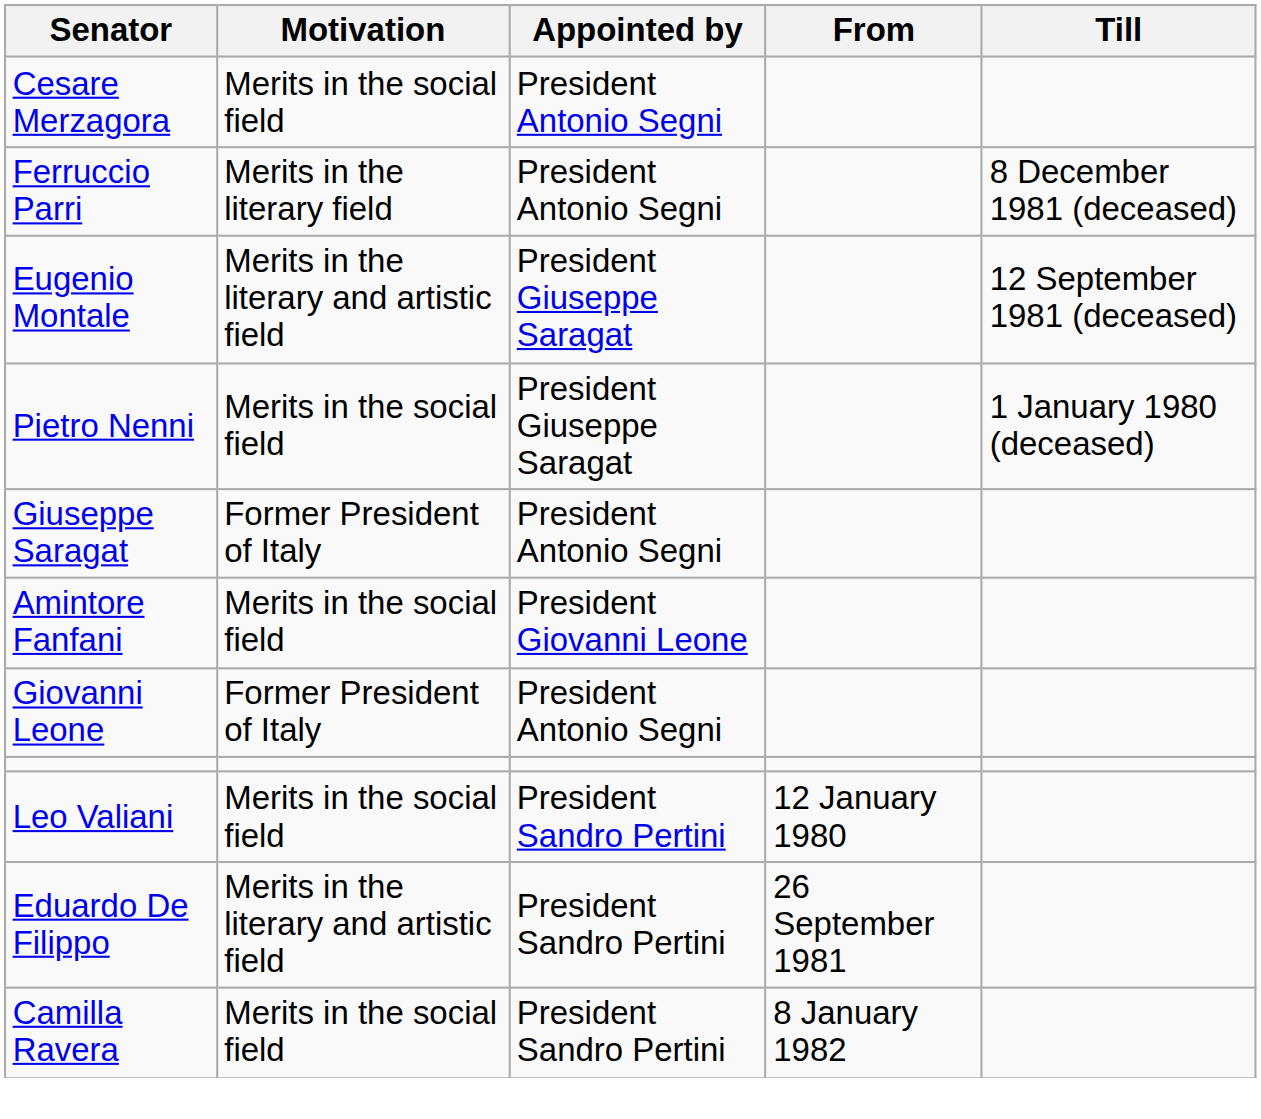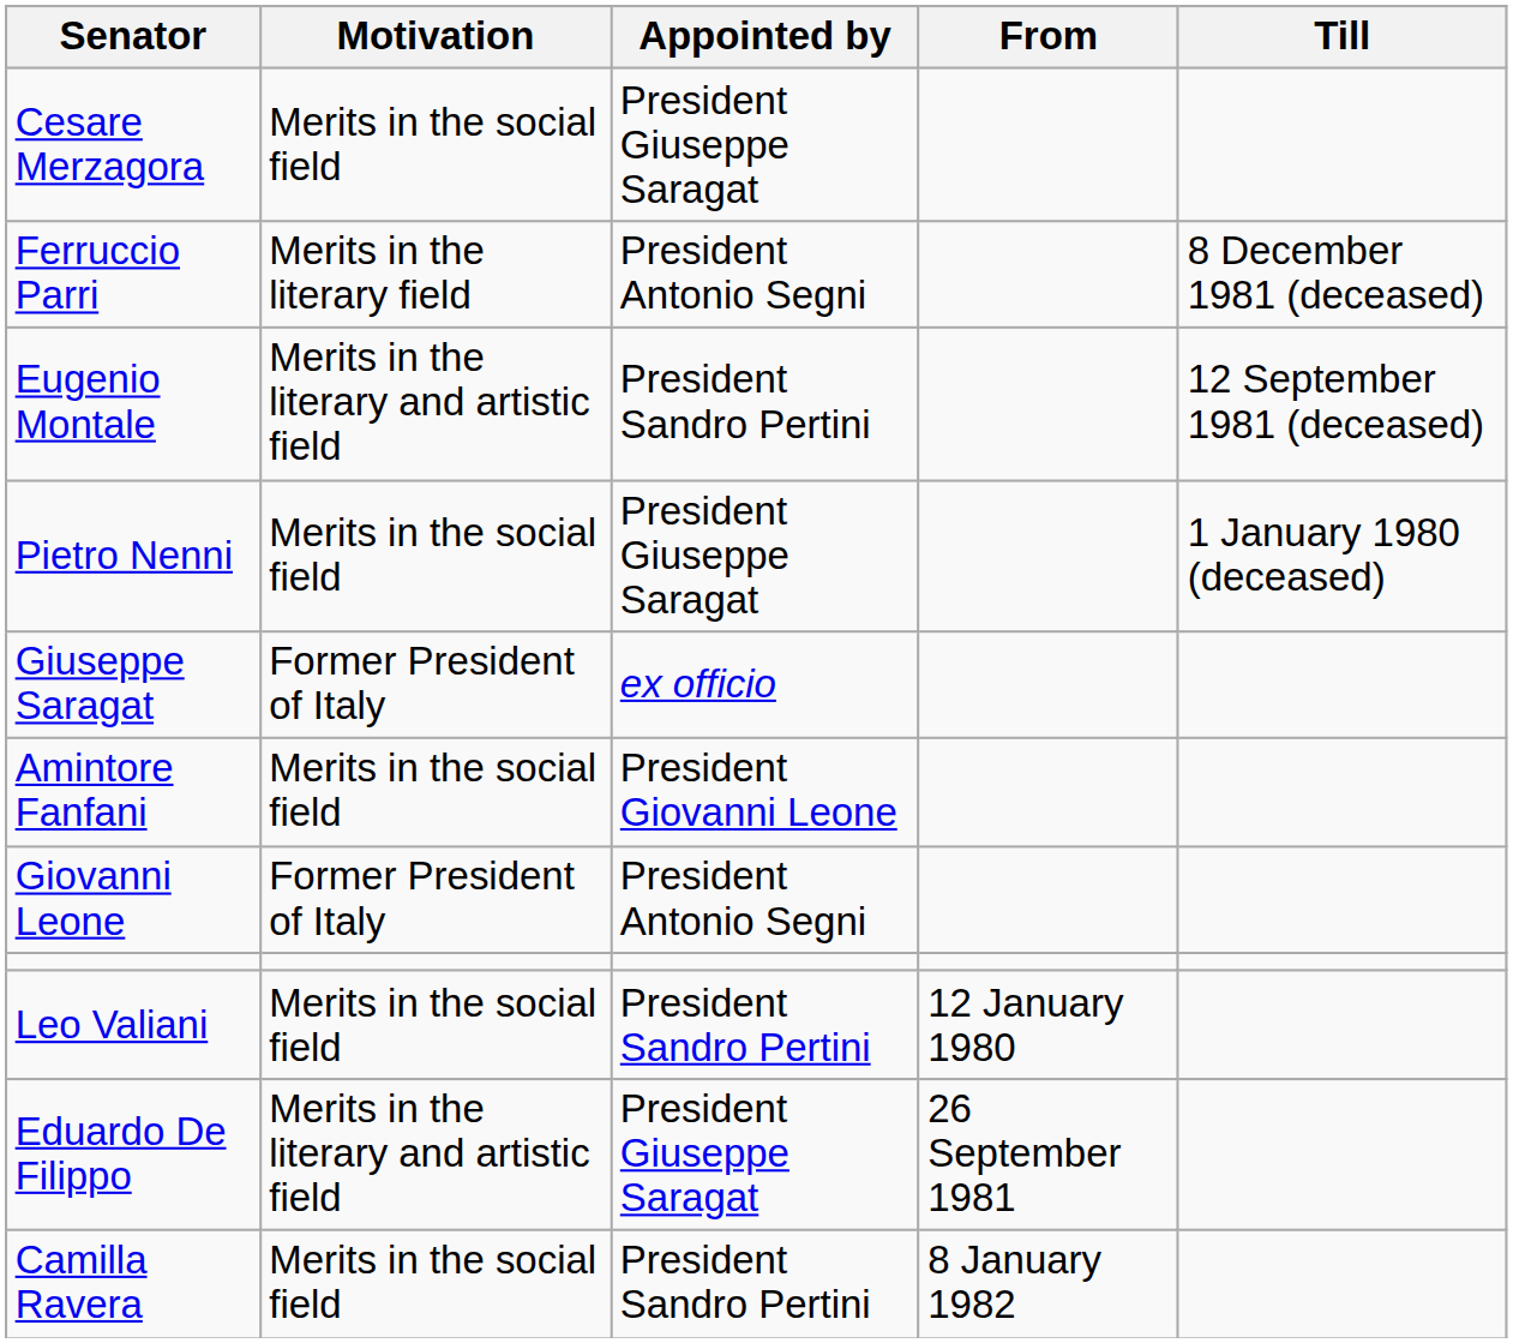Cesare Merzagora | Appointed by: President Antonio Segni -> President Giuseppe Saragat
Eugenio Montale | Appointed by: President Giuseppe Saragat -> President Sandro Pertini
Giuseppe Saragat | Appointed by: President Antonio Segni -> ex officio
Eduardo De Filippo | Appointed by: President Sandro Pertini -> President Giuseppe Saragat
